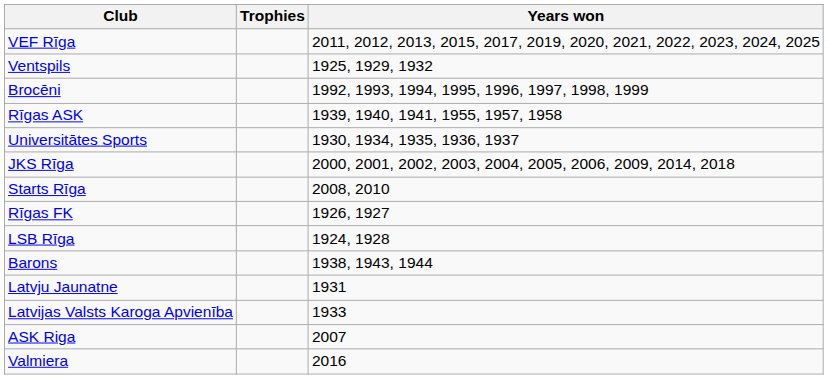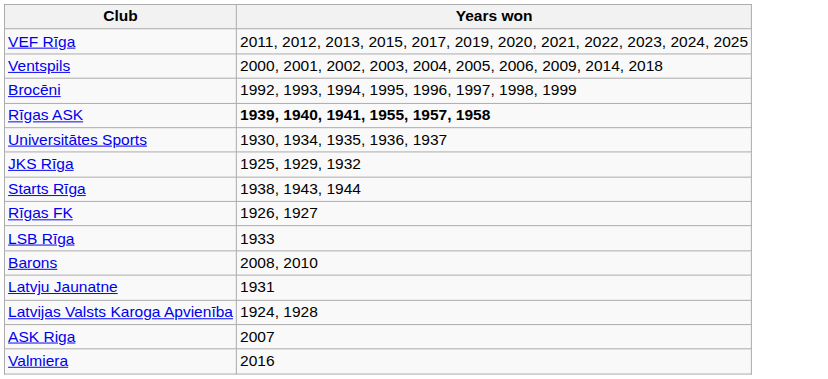- column: Trophies
Ventspils | Years won: 1925, 1929, 1932 -> 2000, 2001, 2002, 2003, 2004, 2005, 2006, 2009, 2014, 2018
Rīgas ASK | Years won: normal -> bold
JKS Rīga | Years won: 2000, 2001, 2002, 2003, 2004, 2005, 2006, 2009, 2014, 2018 -> 1925, 1929, 1932
Starts Rīga | Years won: 2008, 2010 -> 1938, 1943, 1944
LSB Rīga | Years won: 1924, 1928 -> 1933
Barons | Years won: 1938, 1943, 1944 -> 2008, 2010
Latvijas Valsts Karoga Apvienība | Years won: 1933 -> 1924, 1928
